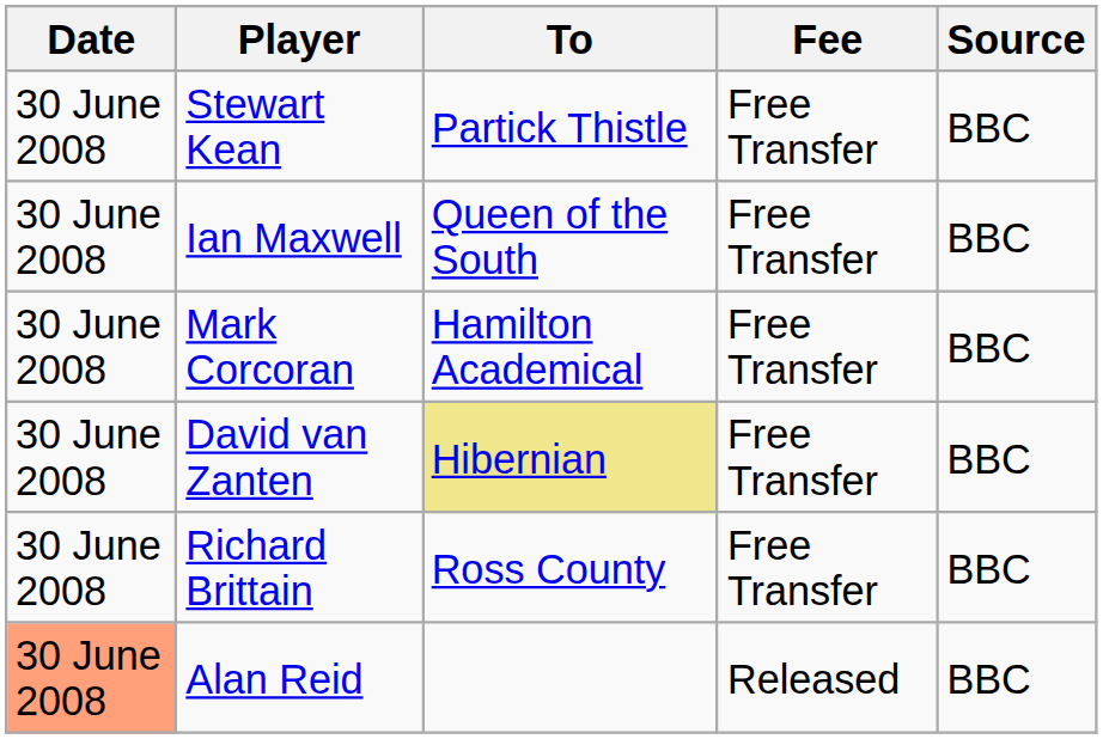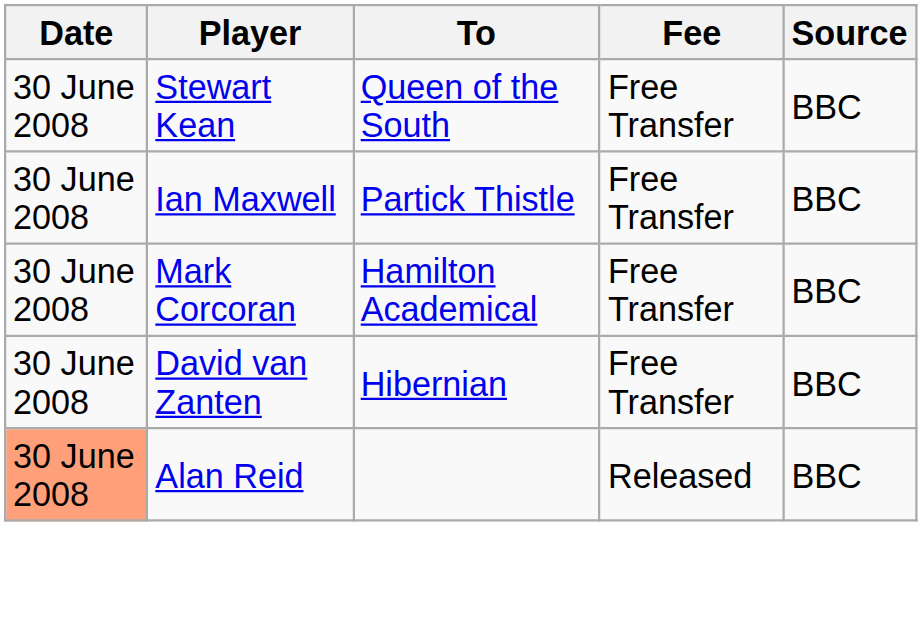Stewart Kean | To: Partick Thistle -> Queen of the South
Ian Maxwell | To: Queen of the South -> Partick Thistle
David van Zanten | To: khaki background -> no background
- row: 30 June 2008 | Richard Brittain | Ross County | Free Transfer | BBC
